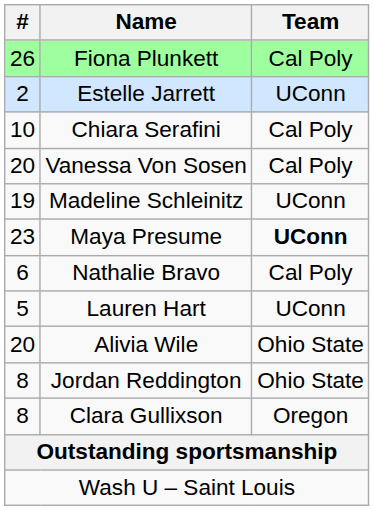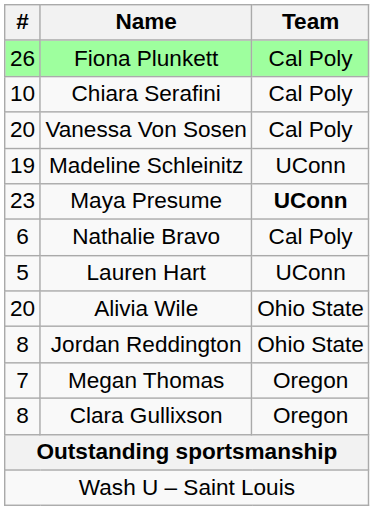- row: 2 | Estelle Jarrett | UConn
+ row: 7 | Megan Thomas | Oregon
